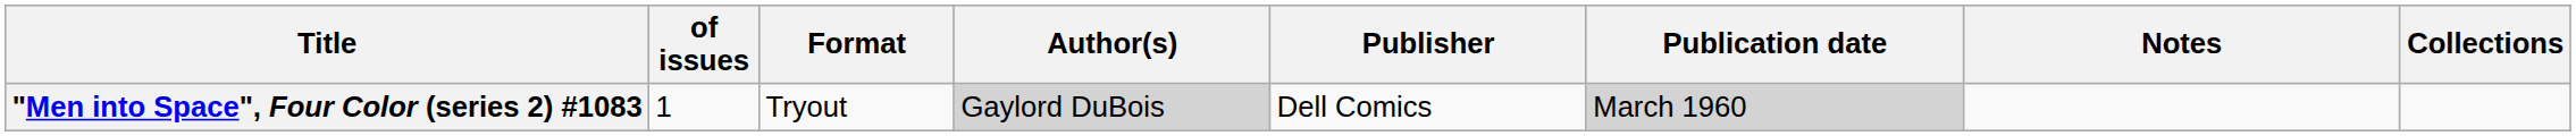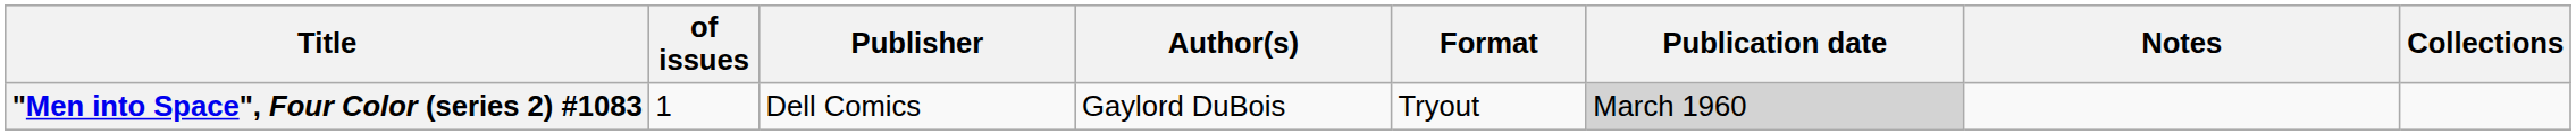columns swapped: Format <-> Publisher
"Men into Space", Four Color (series 2) #1083 | Author(s): lightgrey background -> no background
